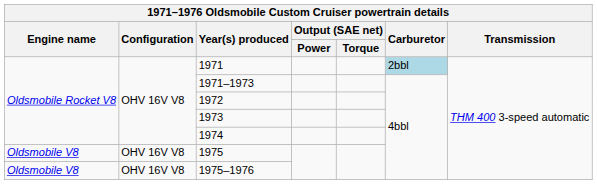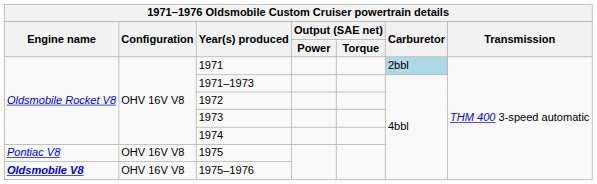1975 | Engine name: Oldsmobile V8 -> Pontiac V8
1975–1976 | Engine name: normal -> bold
